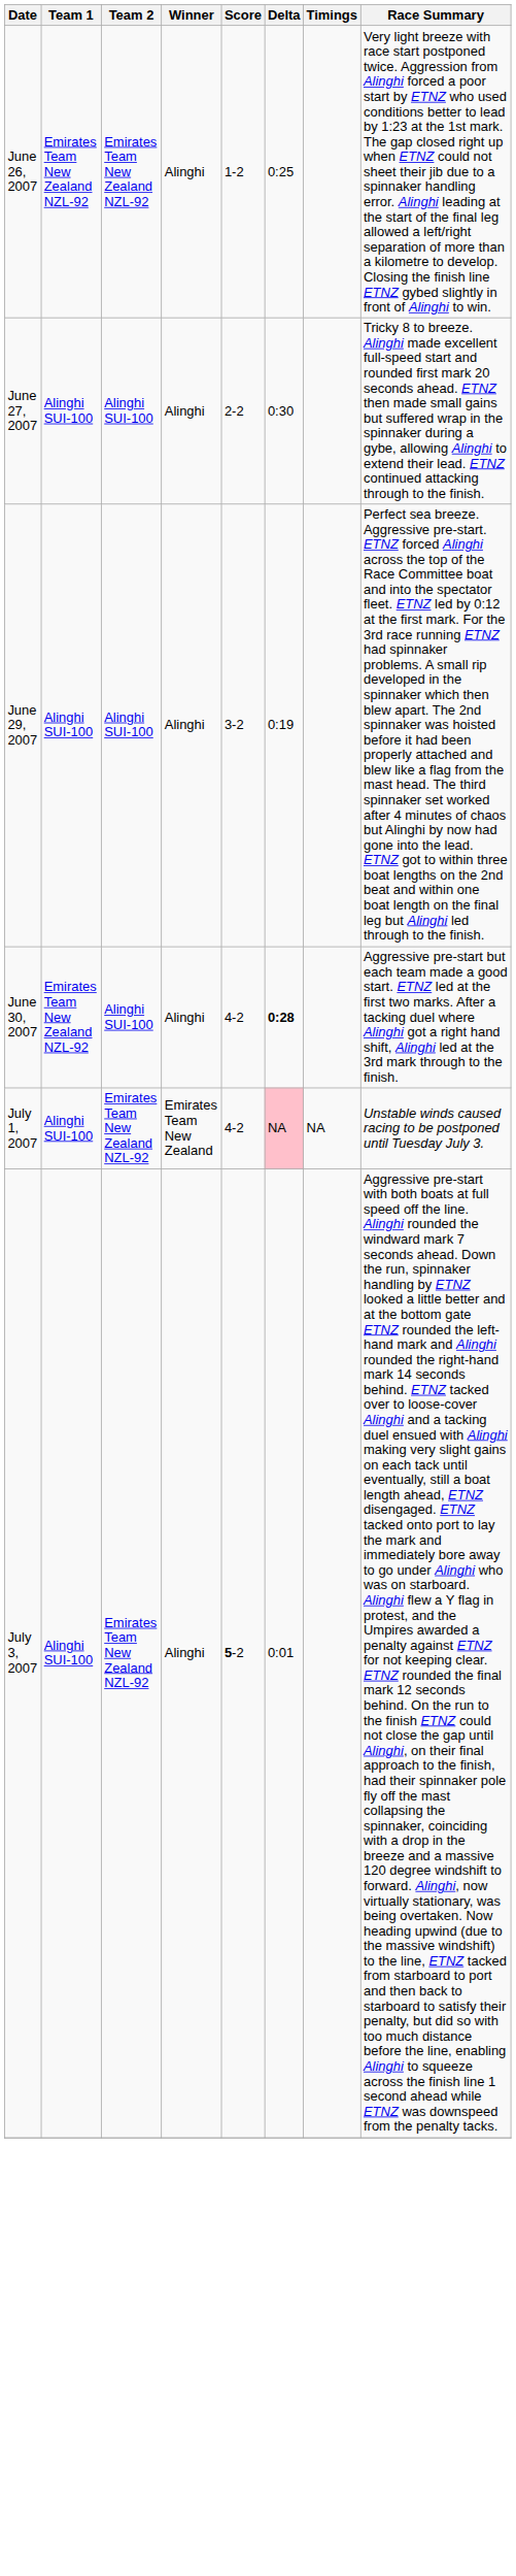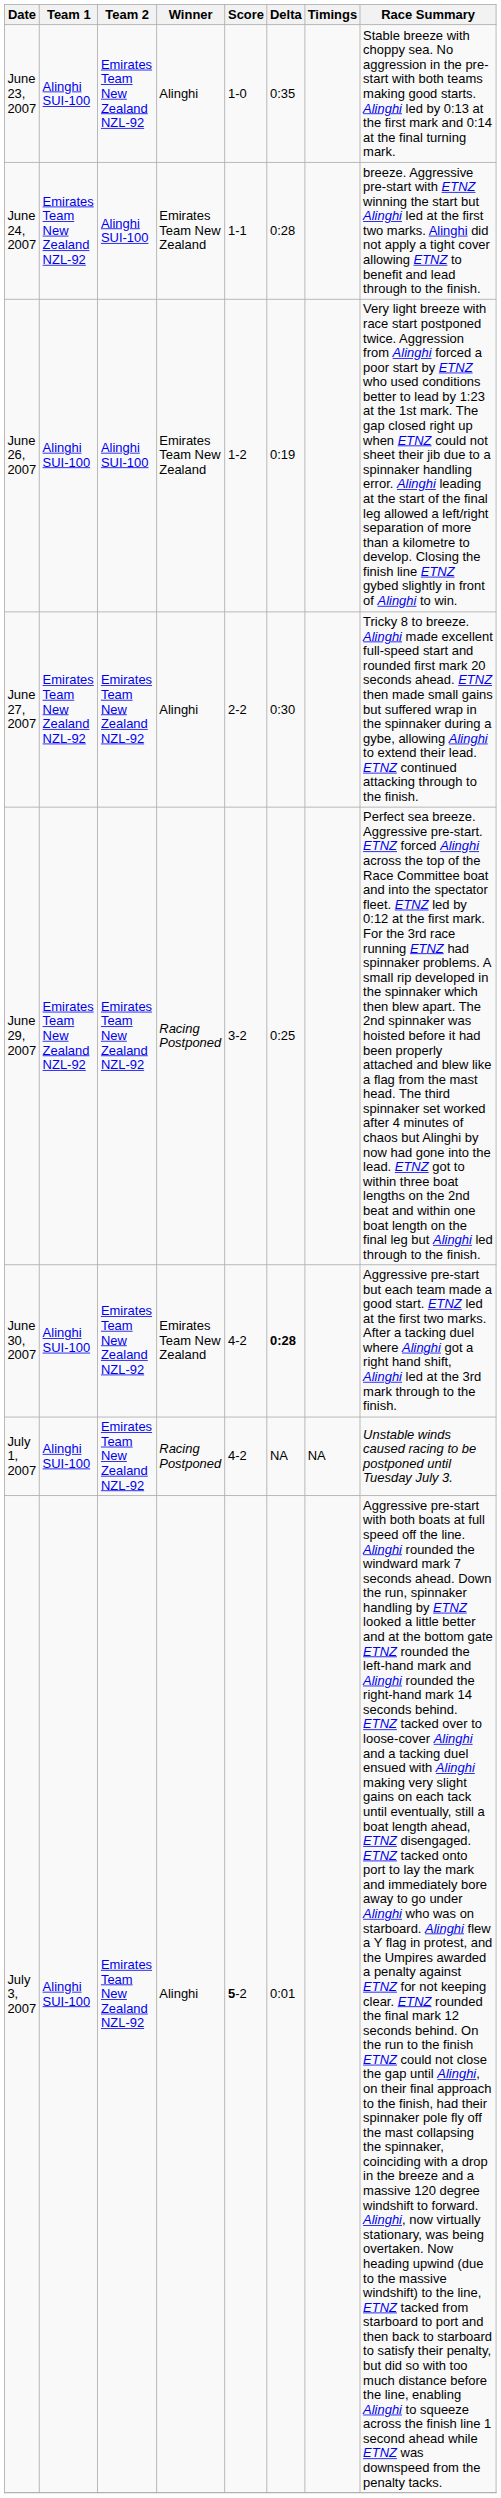+ row: June 23, 2007 | Alinghi SUI-100 | Emirates Team New Zealand NZL-92 | Alinghi | 1-0 | 0:35 | Stable breeze with choppy sea. No aggression in the pre-start with both teams making good starts. Alinghi led by 0:13 at the first mark and 0:14 at the final turning mark.
+ row: June 24, 2007 | Emirates Team New Zealand NZL-92 | Alinghi SUI-100 | Emirates Team New Zealand | 1-1 | 0:28 | breeze. Aggressive pre-start with ETNZ winning the start but Alinghi led at the first two marks. Alinghi did not apply a tight cover allowing ETNZ to benefit and lead through to the finish.
June 26, 2007 | Team 1: Emirates Team New Zealand NZL-92 -> Alinghi SUI-100
June 26, 2007 | Team 2: Emirates Team New Zealand NZL-92 -> Alinghi SUI-100
June 26, 2007 | Winner: Alinghi -> Emirates Team New Zealand
June 26, 2007 | Delta: 0:25 -> 0:19
June 27, 2007 | Team 1: Alinghi SUI-100 -> Emirates Team New Zealand NZL-92
June 27, 2007 | Team 2: Alinghi SUI-100 -> Emirates Team New Zealand NZL-92
June 29, 2007 | Team 1: Alinghi SUI-100 -> Emirates Team New Zealand NZL-92
June 29, 2007 | Team 2: Alinghi SUI-100 -> Emirates Team New Zealand NZL-92
June 29, 2007 | Winner: Alinghi -> Racing Postponed
June 29, 2007 | Delta: 0:19 -> 0:25
June 30, 2007 | Team 1: Emirates Team New Zealand NZL-92 -> Alinghi SUI-100
June 30, 2007 | Team 2: Alinghi SUI-100 -> Emirates Team New Zealand NZL-92
June 30, 2007 | Winner: Alinghi -> Emirates Team New Zealand
July 1, 2007 | Winner: Emirates Team New Zealand -> Racing Postponed
July 1, 2007 | Delta: pink background -> no background
